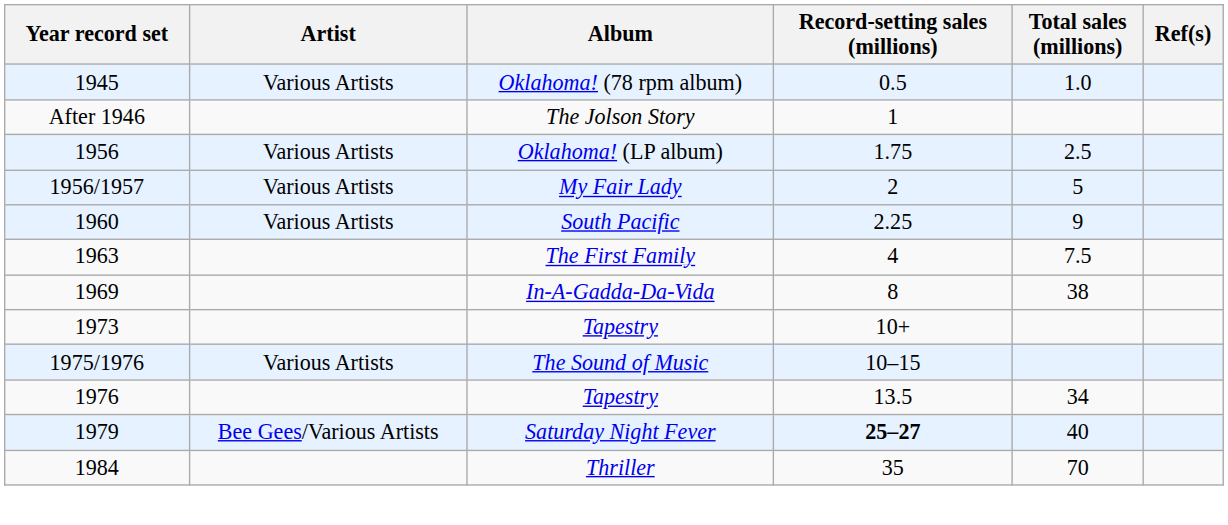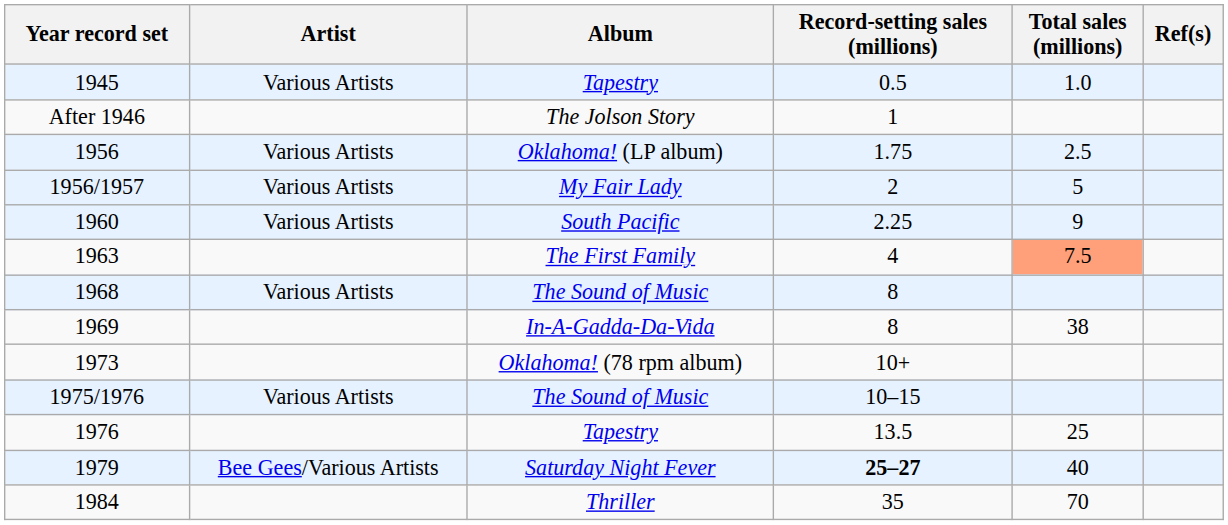1945 | Album: Oklahoma! (78 rpm album) -> Tapestry
1963 | Total sales (millions): no background -> lightsalmon background
+ row: 1968 | Various Artists | The Sound of Music | 8
1973 | Album: Tapestry -> Oklahoma! (78 rpm album)
1976 | Total sales (millions): 34 -> 25
